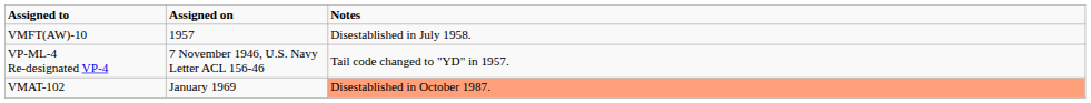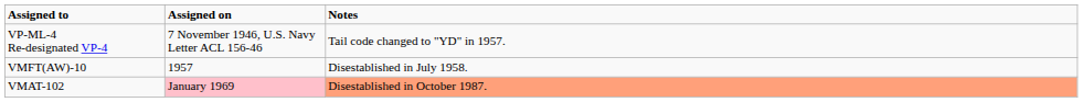rows swapped: VP-ML-4 Re-designated VP-4 <-> VMFT(AW)-10
VMAT-102 | Assigned on: no background -> pink background
